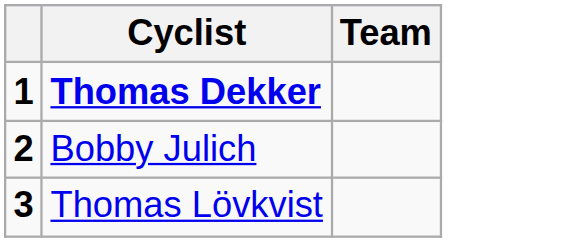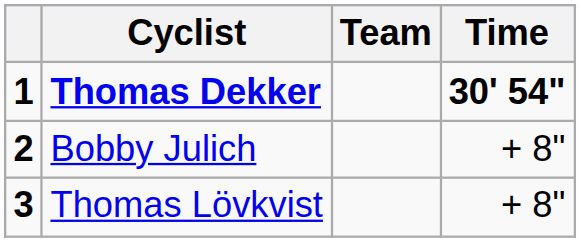+ column: Time | 30' 54" | + 8" | + 8"
